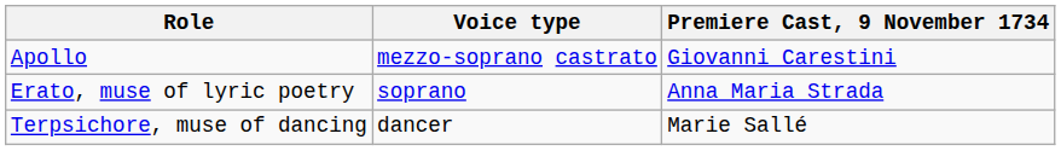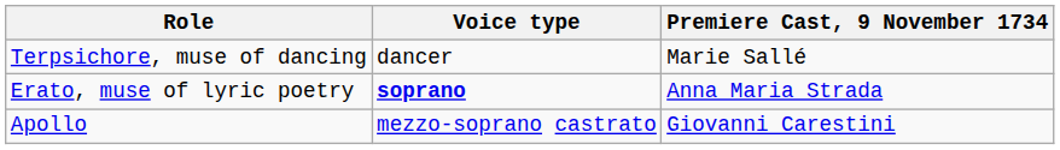rows swapped: Apollo <-> Terpsichore, muse of dancing
Erato, muse of lyric poetry | Voice type: normal -> bold
